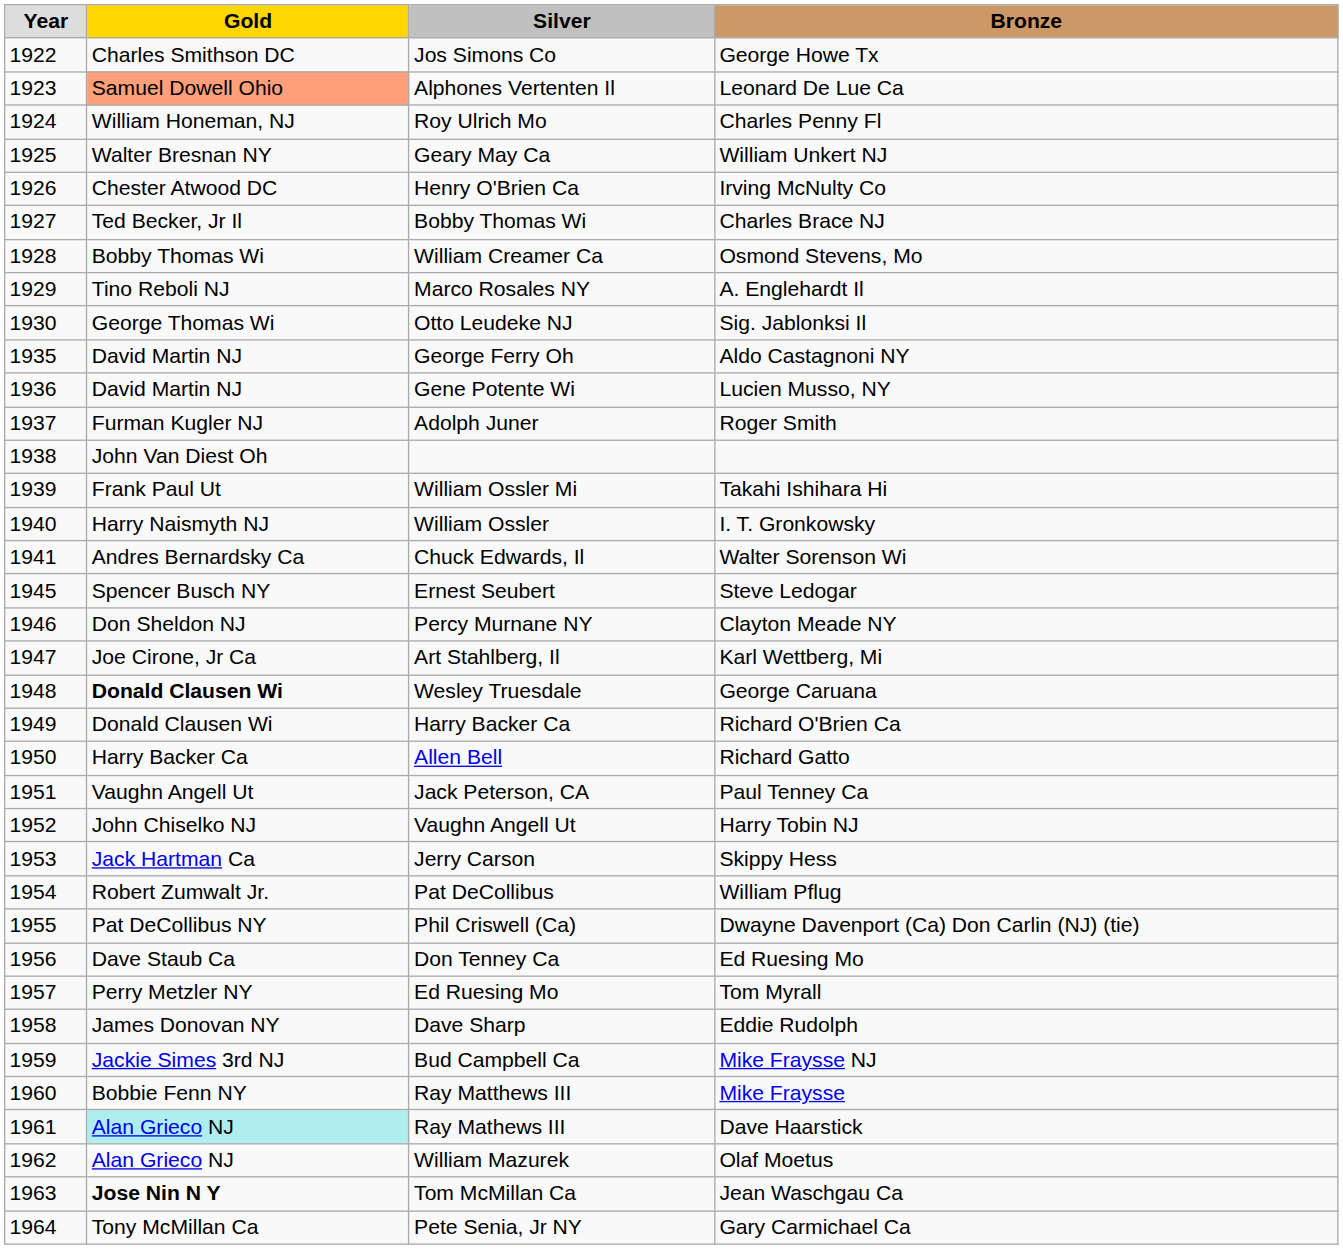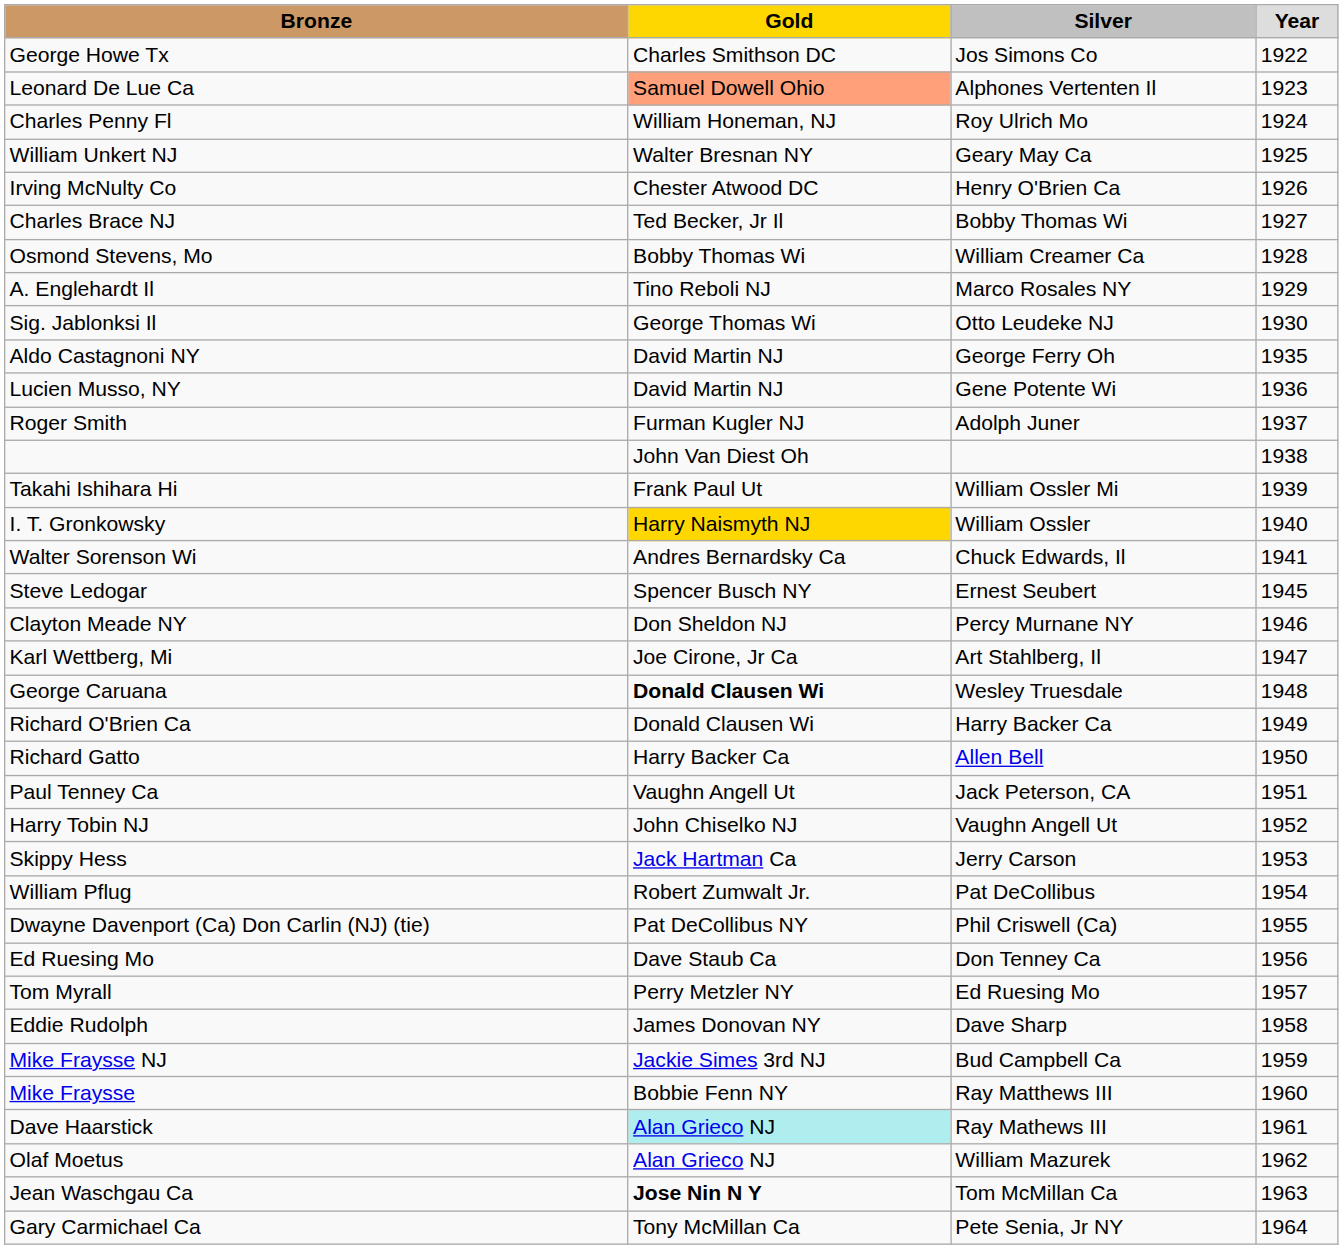columns swapped: Year <-> Bronze
William Ossler | Gold: no background -> gold background
